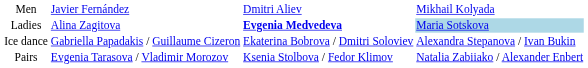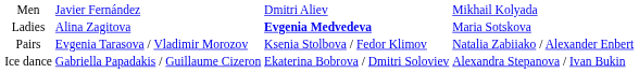Ladies | column 4: lightblue background -> no background
rows swapped: Pairs <-> Ice dance
